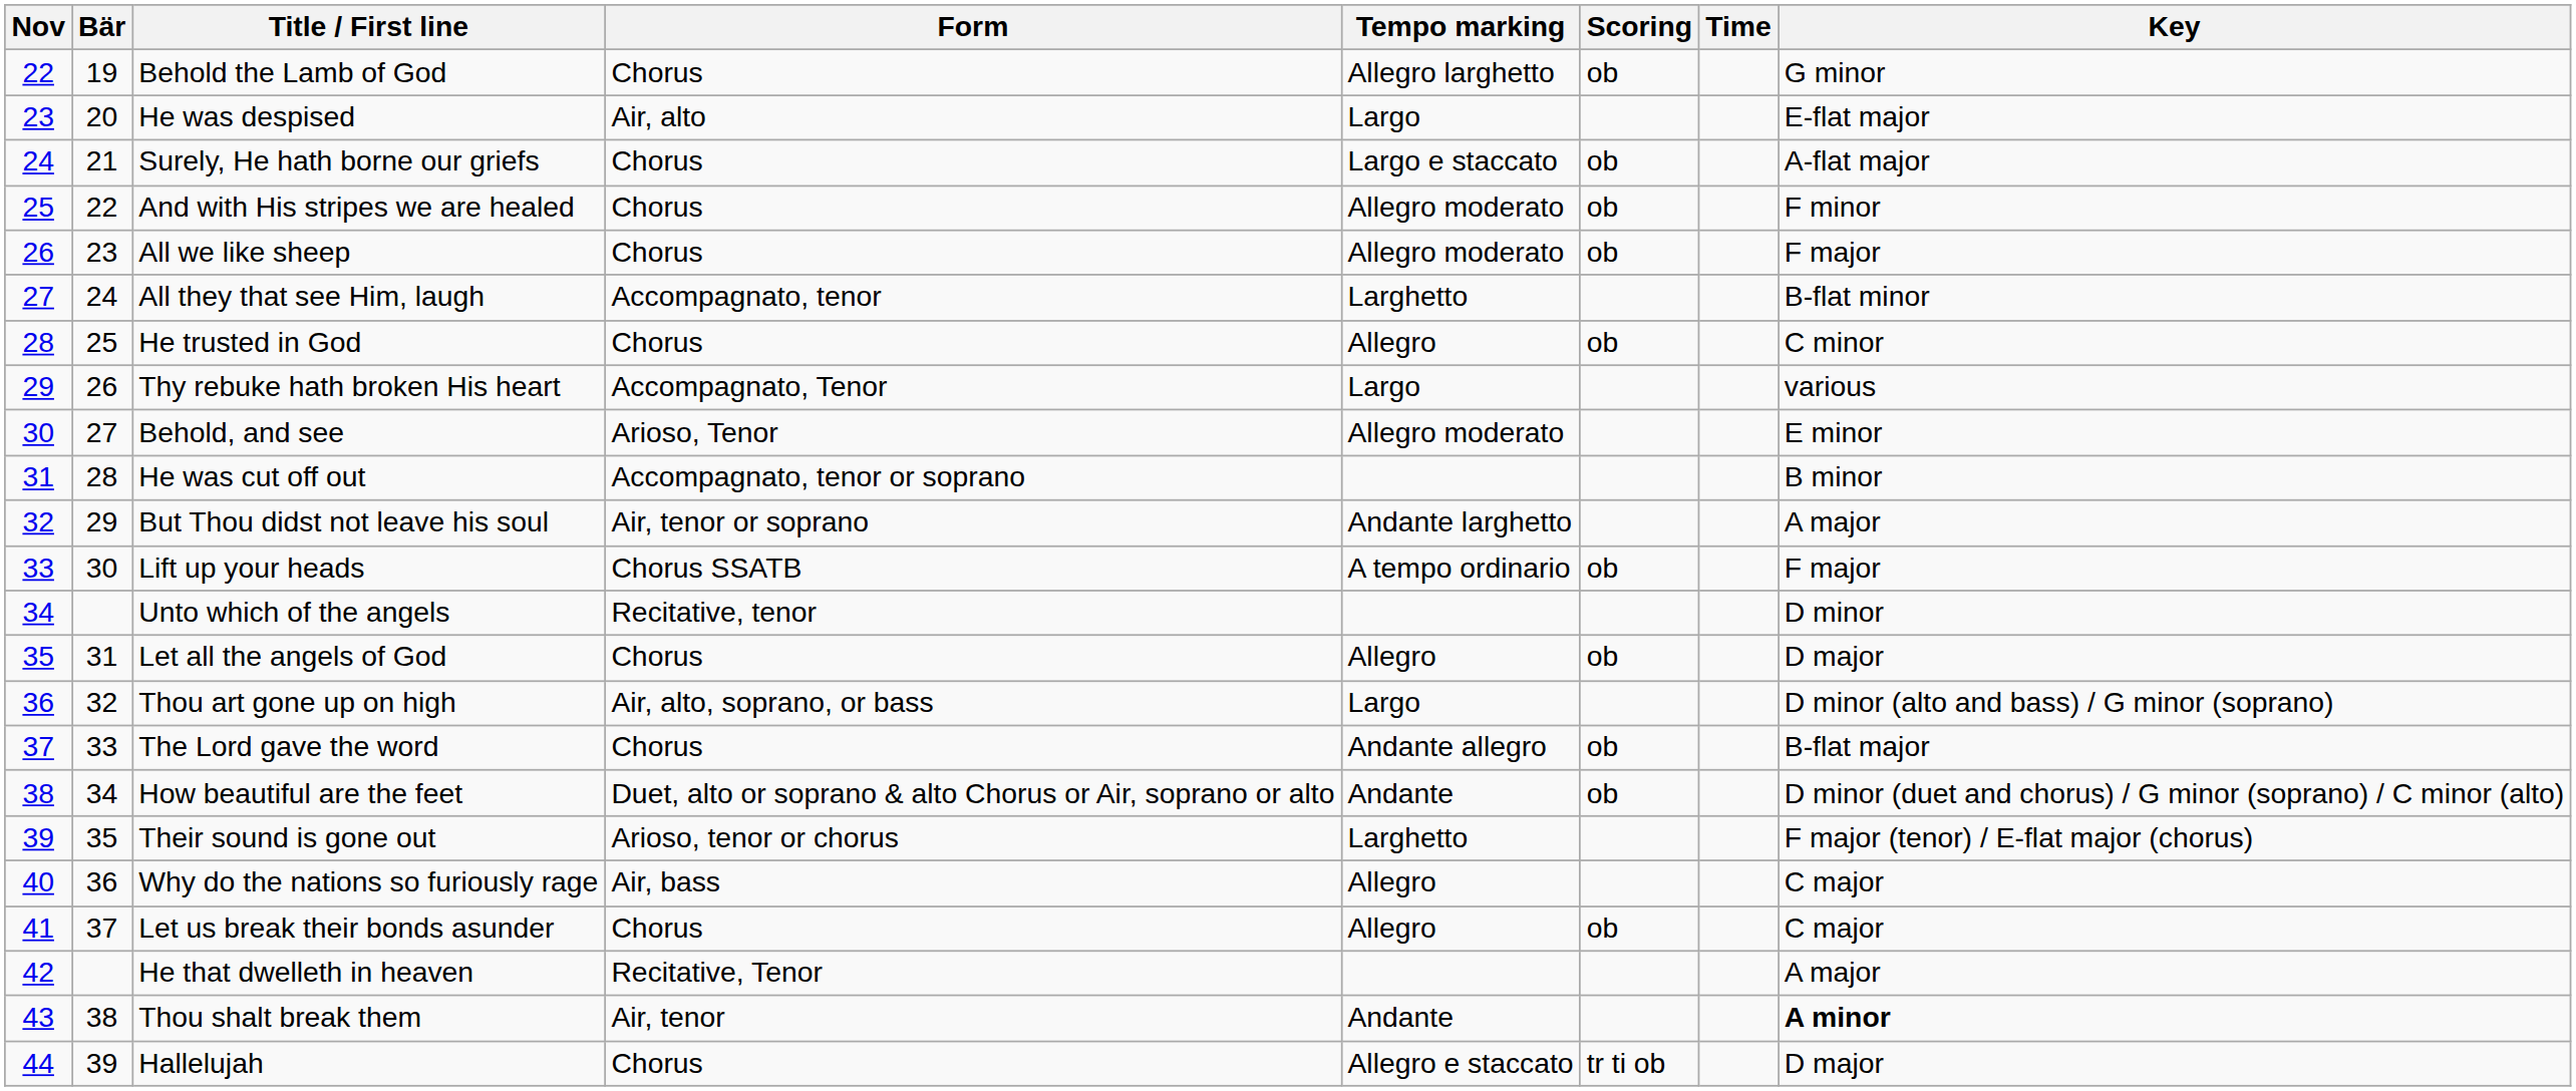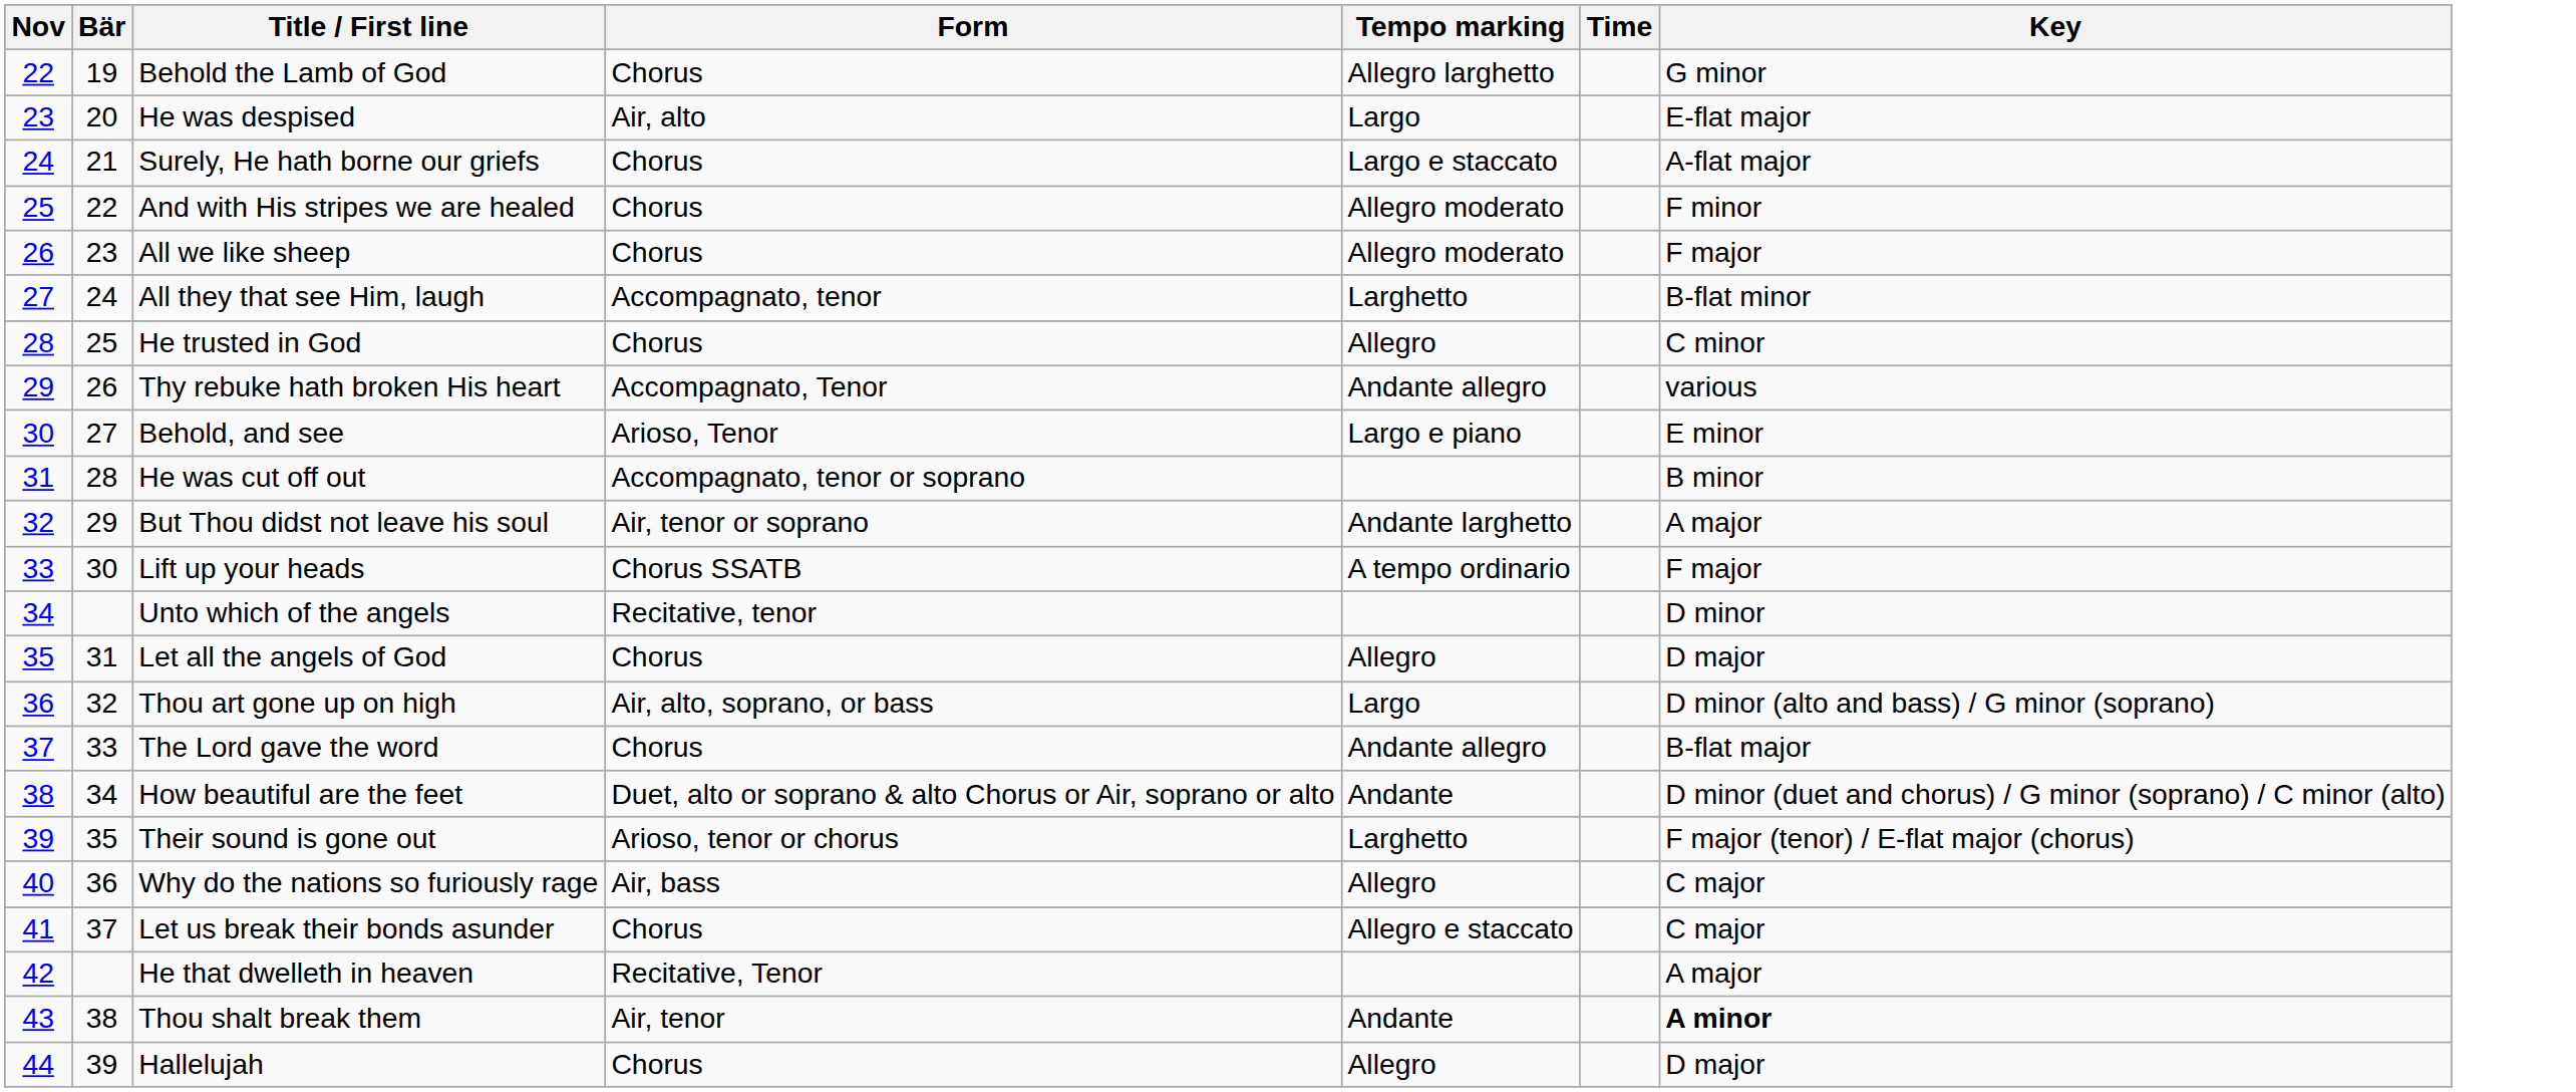- column: Scoring | ob | ob | ob | ob | ob | ob | ob | ob | ob | ob | tr ti ob
Thy rebuke hath broken His heart | Tempo marking: Largo -> Andante allegro
Behold, and see | Tempo marking: Allegro moderato -> Largo e piano
Let us break their bonds asunder | Tempo marking: Allegro -> Allegro e staccato
Hallelujah | Tempo marking: Allegro e staccato -> Allegro
